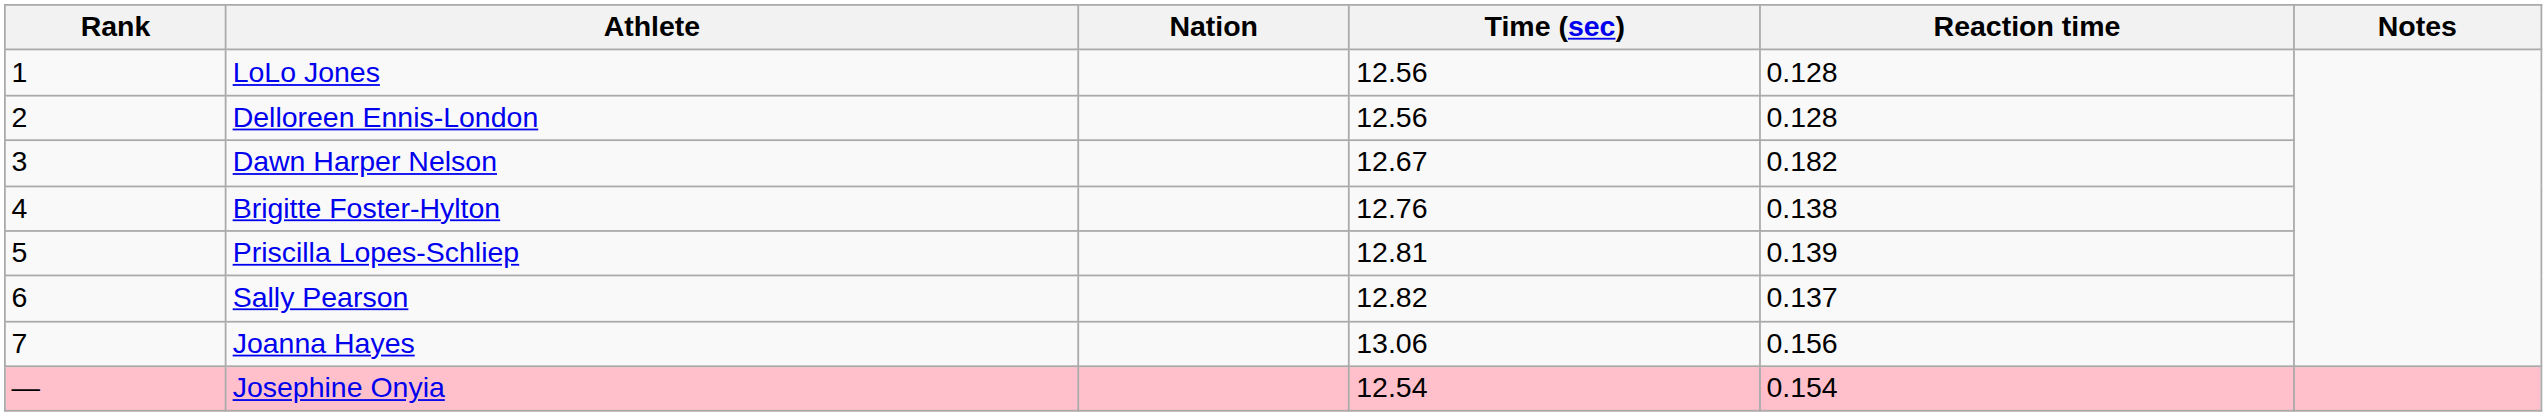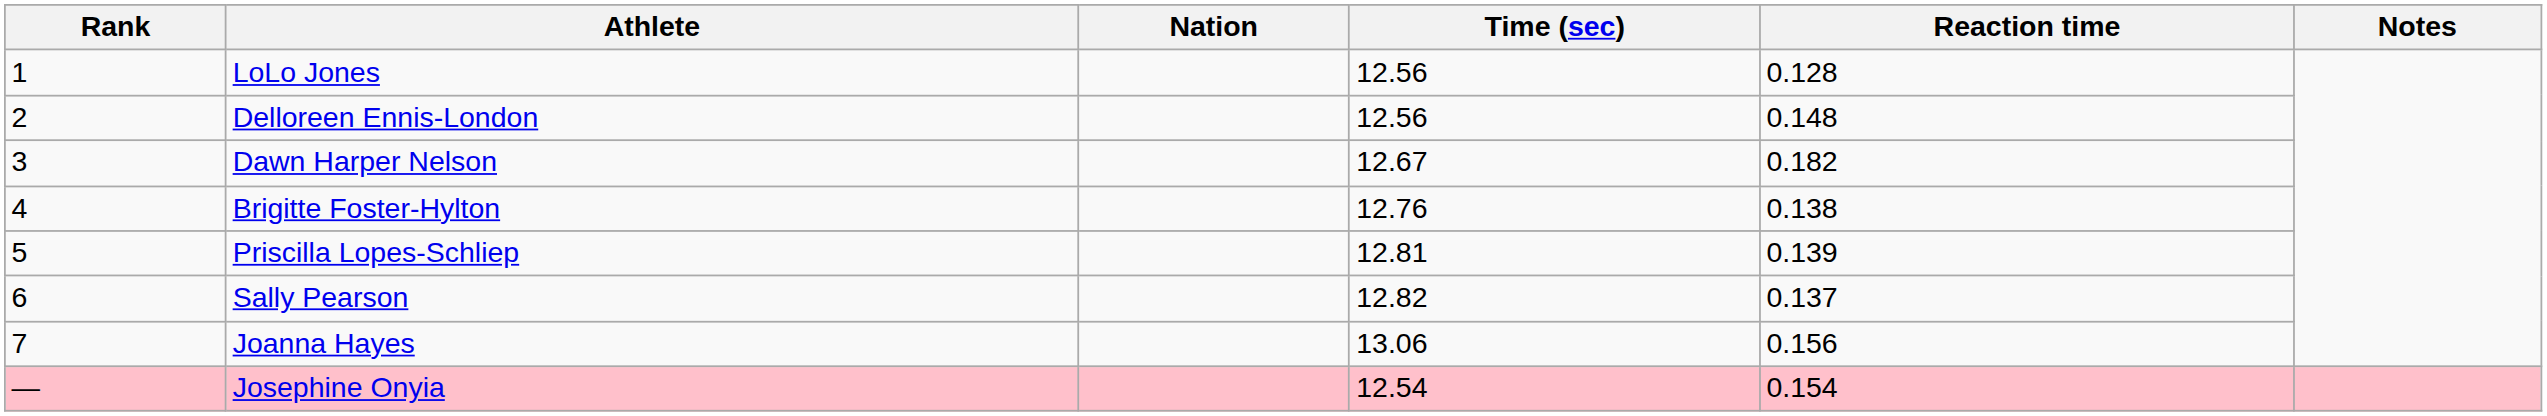Delloreen Ennis-London | Reaction time: 0.128 -> 0.148
